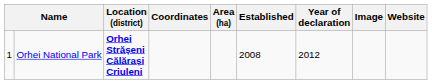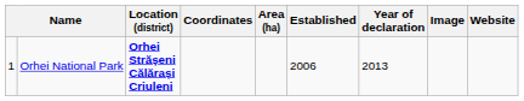Orhei National Park | Established: 2008 -> 2006
Orhei National Park | Year of declaration: 2012 -> 2013
